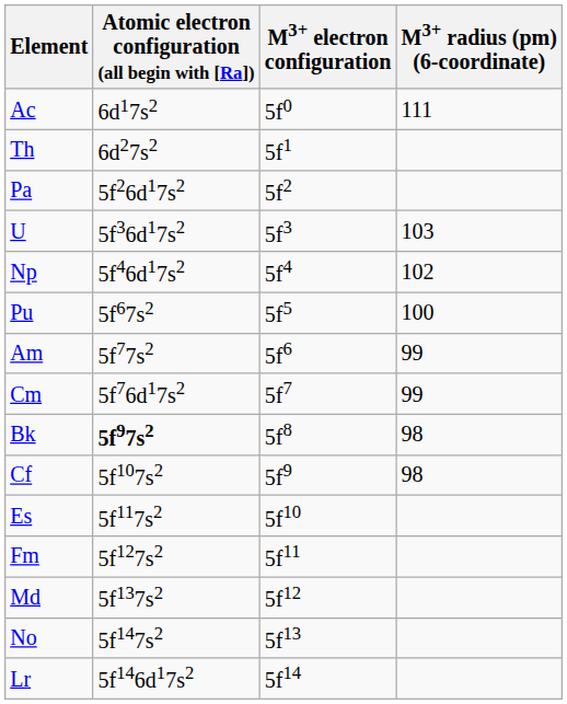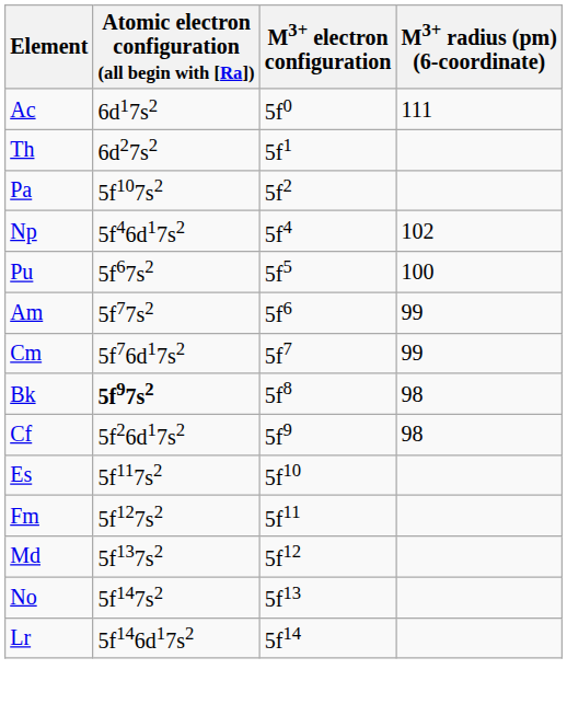Pa | Atomic electron configuration (all begin with [Ra]): 5f26d17s2 -> 5f107s2
- row: U | 5f36d17s2 | 5f3 | 103
Cf | Atomic electron configuration (all begin with [Ra]): 5f107s2 -> 5f26d17s2
